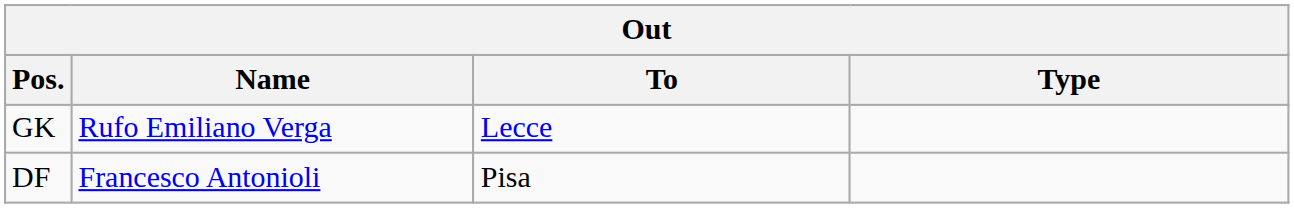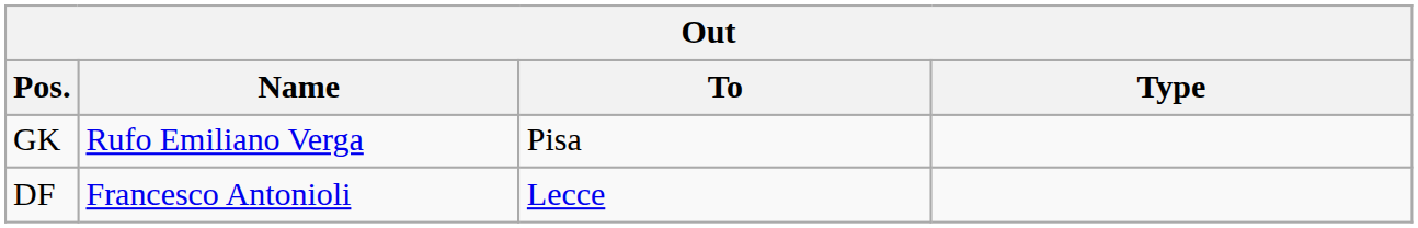GK | To: Lecce -> Pisa
DF | To: Pisa -> Lecce
